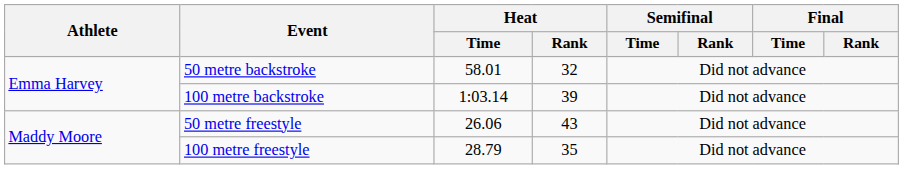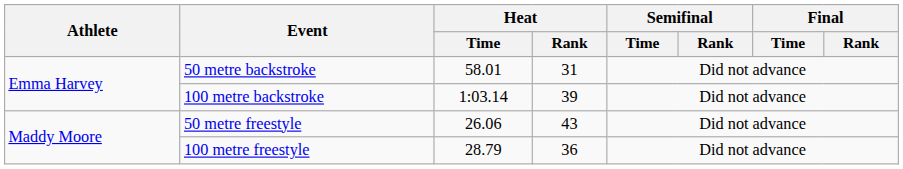50 metre backstroke | Heat / Rank: 32 -> 31
100 metre freestyle | Heat / Rank: 35 -> 36
